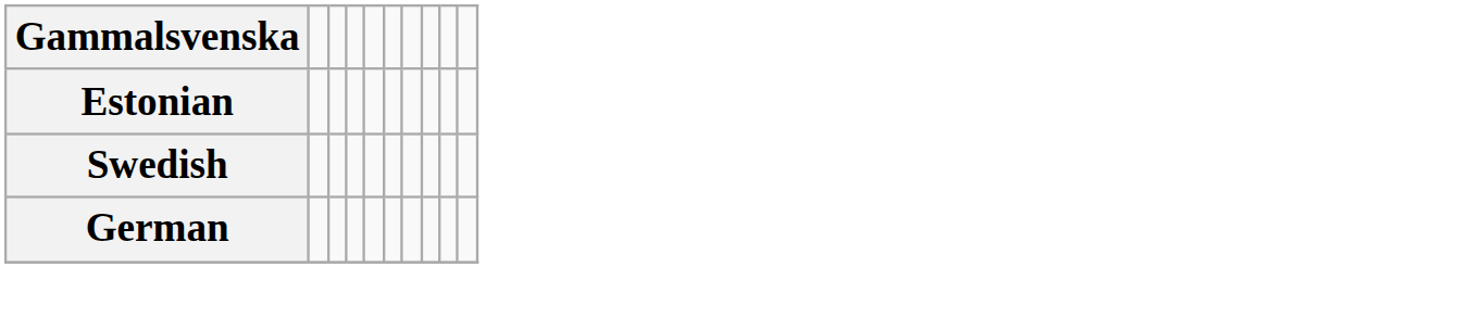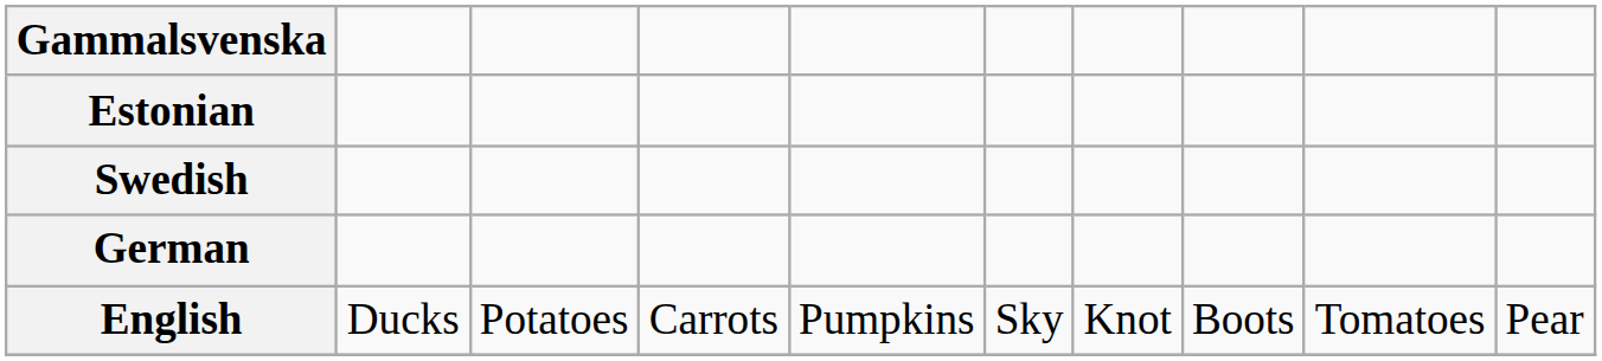+ row: English | Ducks | Potatoes | Carrots | Pumpkins | Sky | Knot | Boots | Tomatoes | Pear
